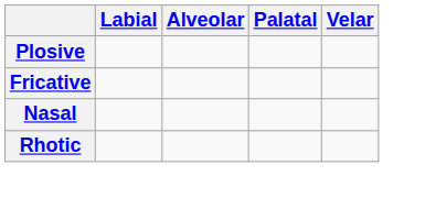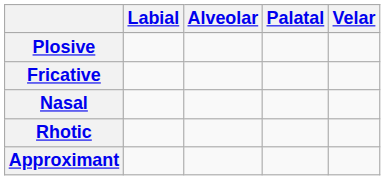+ row: Approximant
